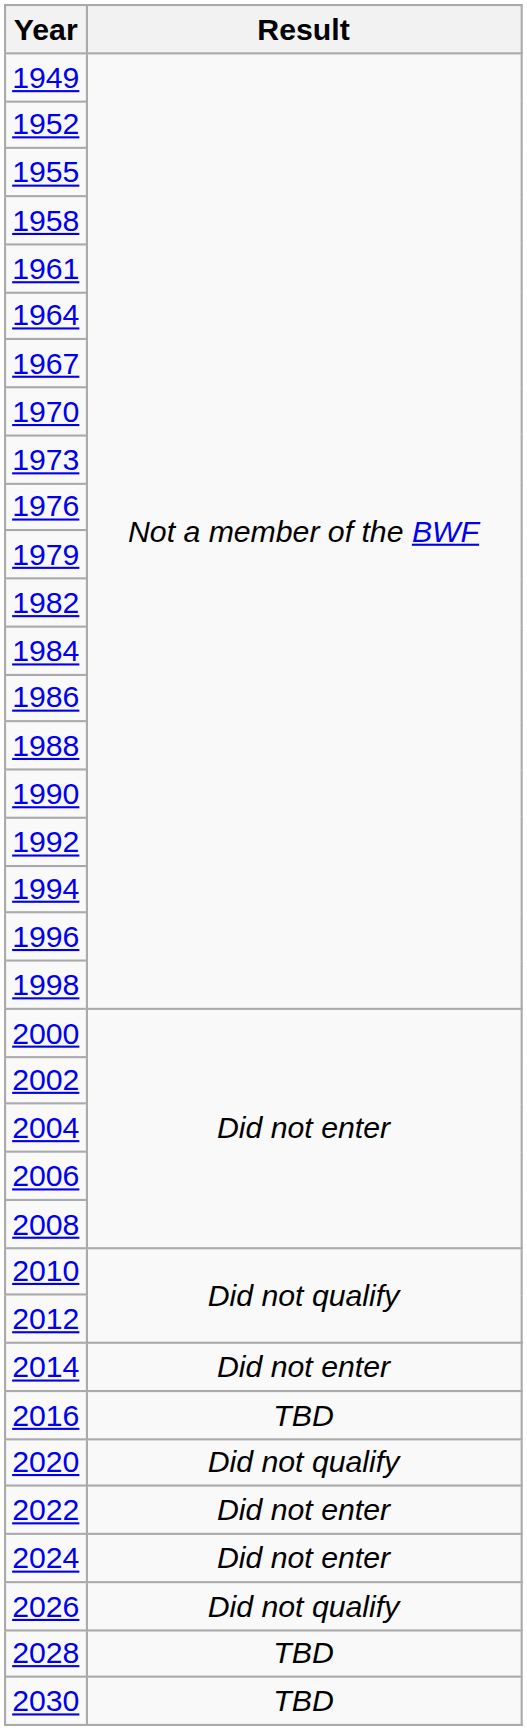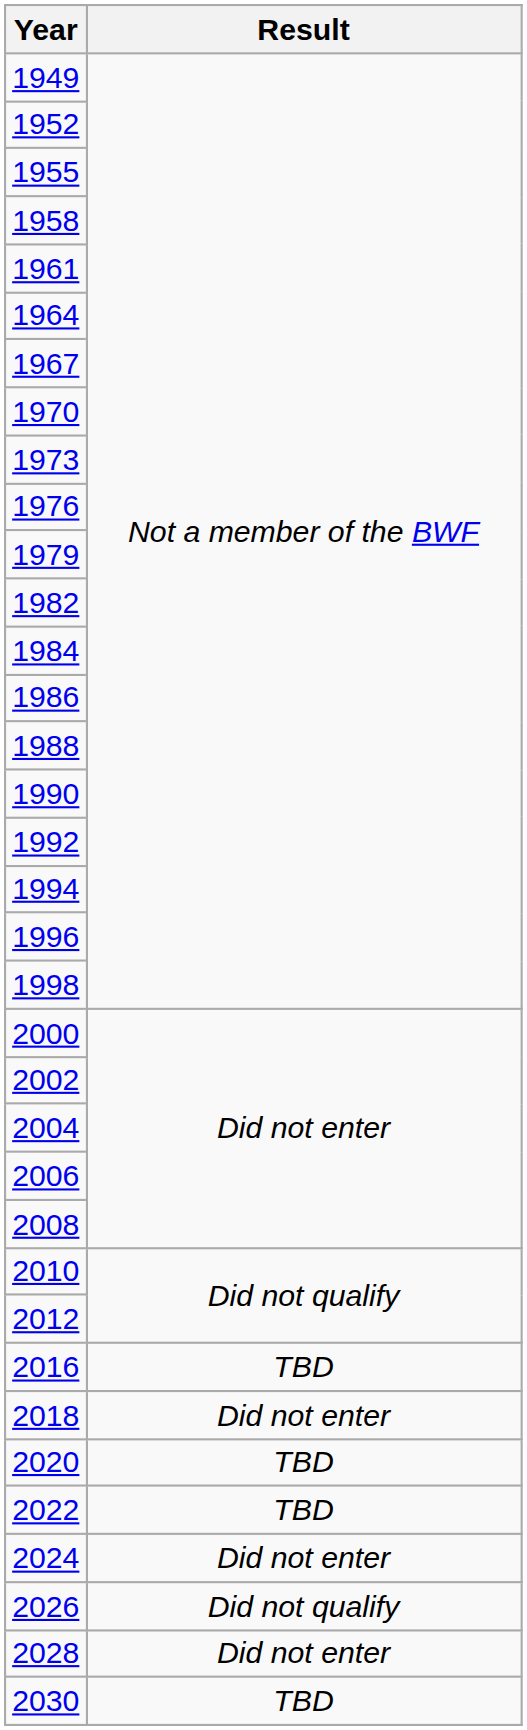- row: 2014 | Did not enter
+ row: 2018 | Did not enter
2020 | Result: Did not qualify -> TBD
2022 | Result: Did not enter -> TBD
2028 | Result: TBD -> Did not enter
